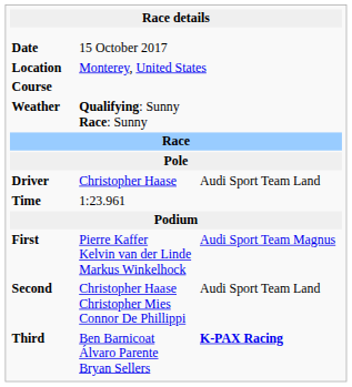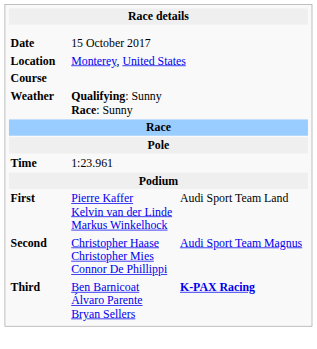- row: Driver | Christopher Haase | Audi Sport Team Land
First | column 3: Audi Sport Team Magnus -> Audi Sport Team Land
Second | column 3: Audi Sport Team Land -> Audi Sport Team Magnus
